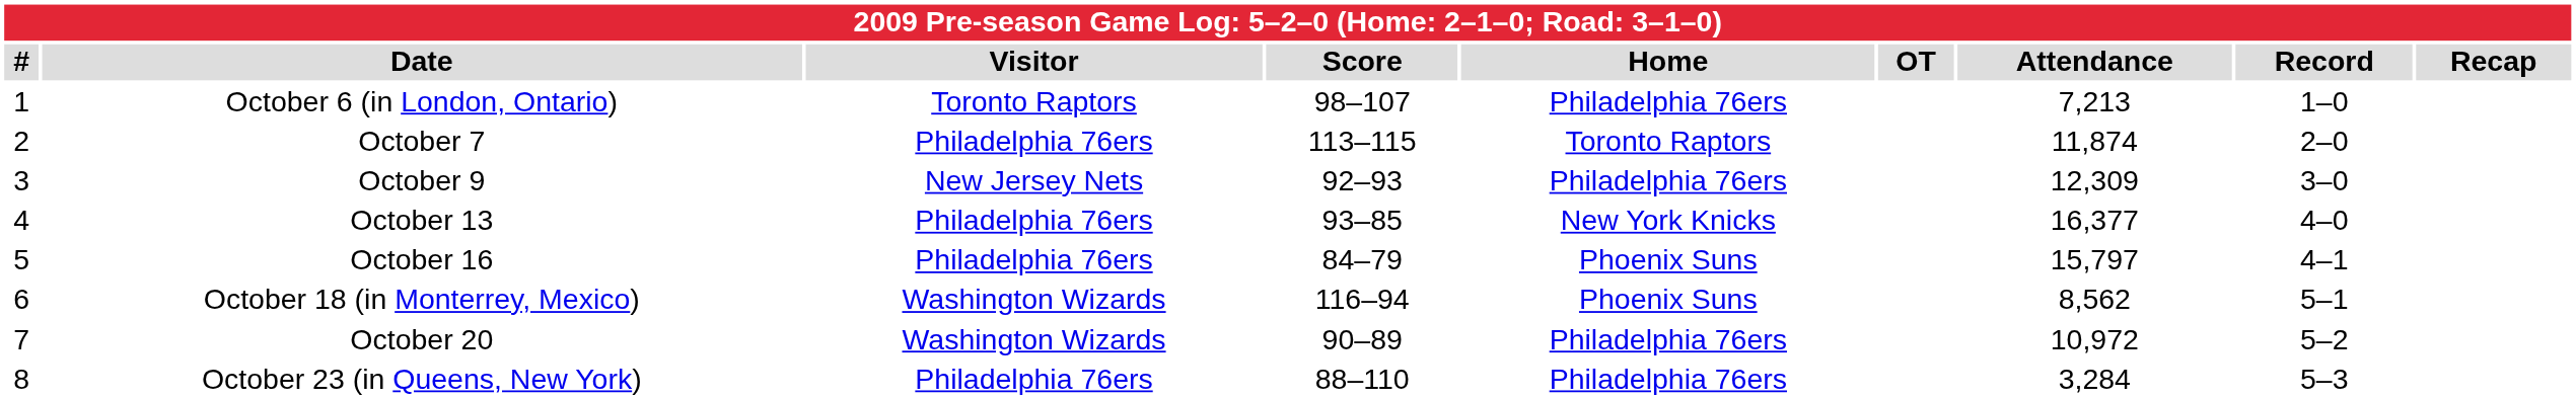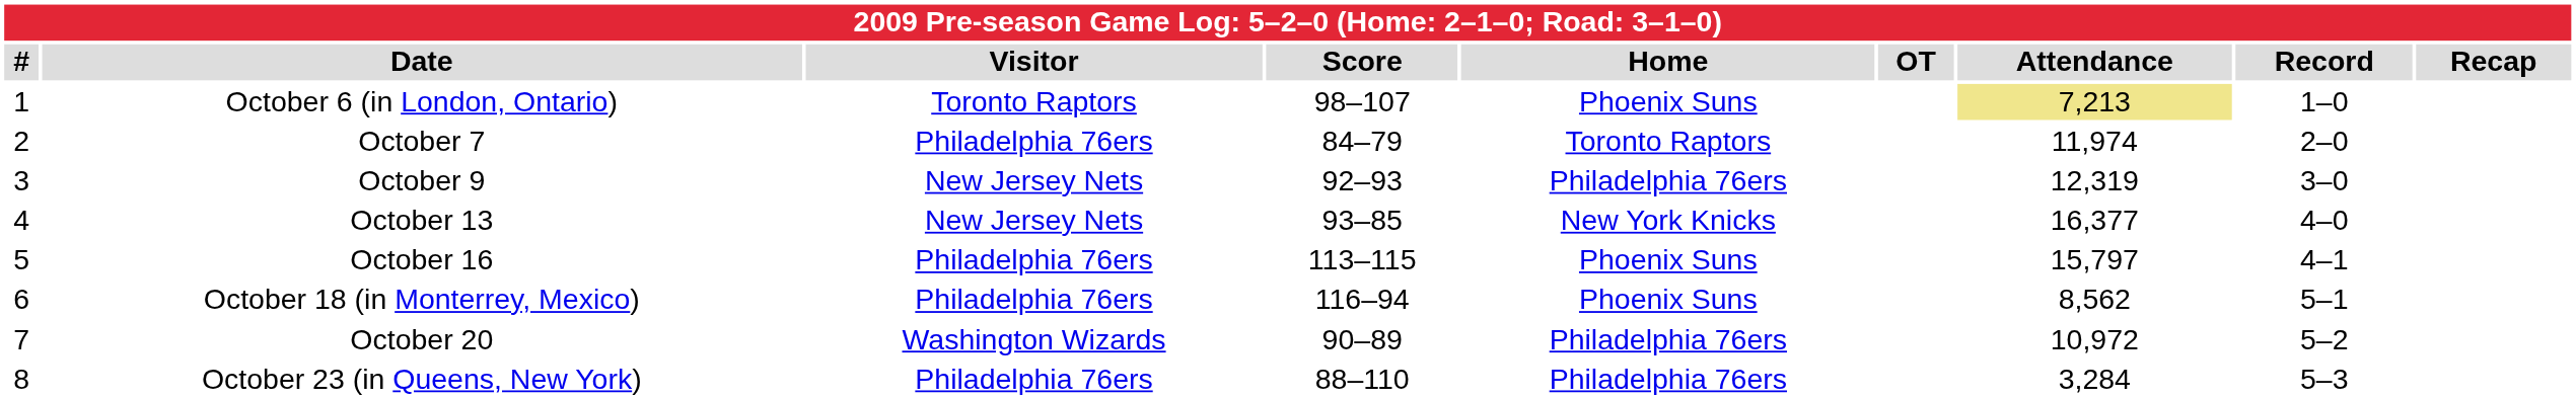October 6 (in London, Ontario) | Home: Philadelphia 76ers -> Phoenix Suns
October 6 (in London, Ontario) | Attendance: no background -> khaki background
October 7 | Score: 113–115 -> 84–79
October 7 | Attendance: 11,874 -> 11,974
October 9 | Attendance: 12,309 -> 12,319
October 13 | Visitor: Philadelphia 76ers -> New Jersey Nets
October 16 | Score: 84–79 -> 113–115
October 18 (in Monterrey, Mexico) | Visitor: Washington Wizards -> Philadelphia 76ers
